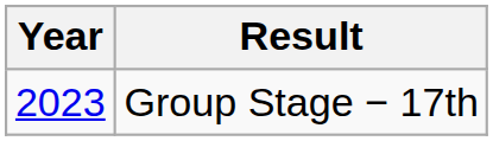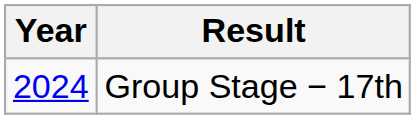Group Stage − 17th | Year: 2023 -> 2024
